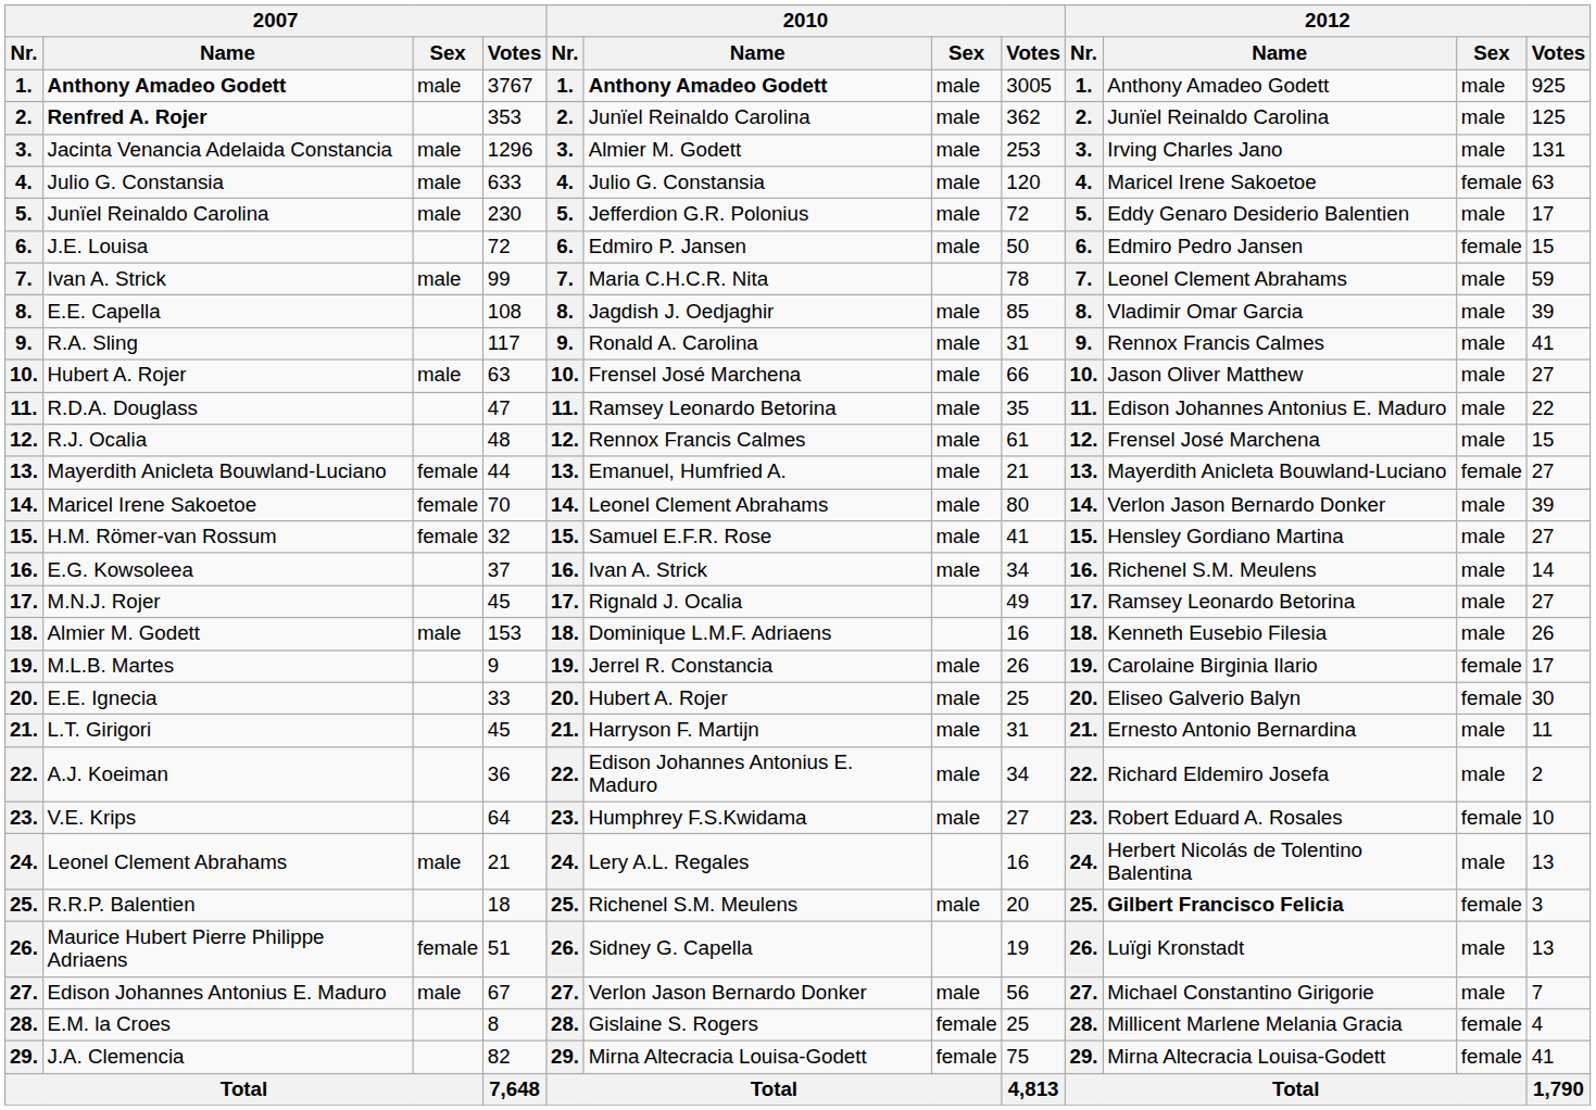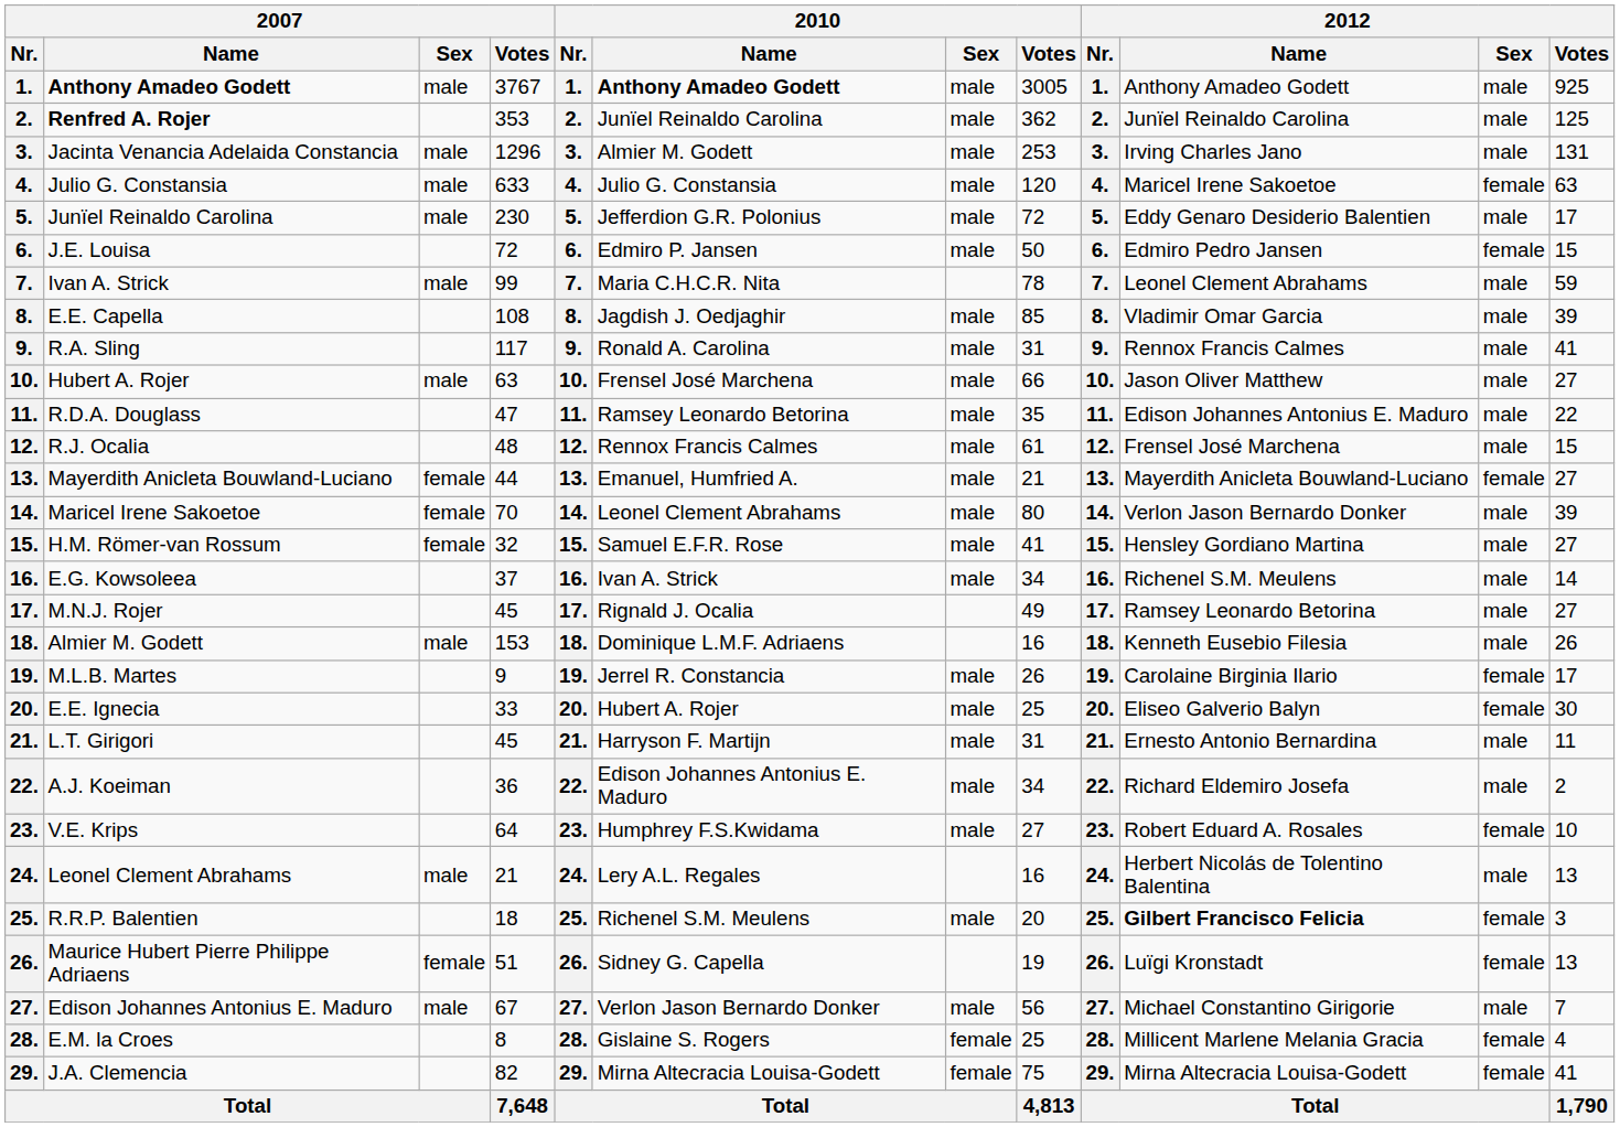Maurice Hubert Pierre Philippe Adriaens | 2012 / Sex: male -> female
